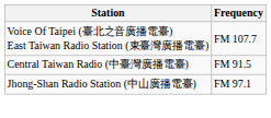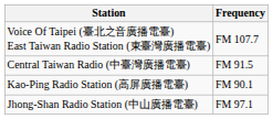+ row: Kao-Ping Radio Station (高屏廣播電臺) | FM 90.1
